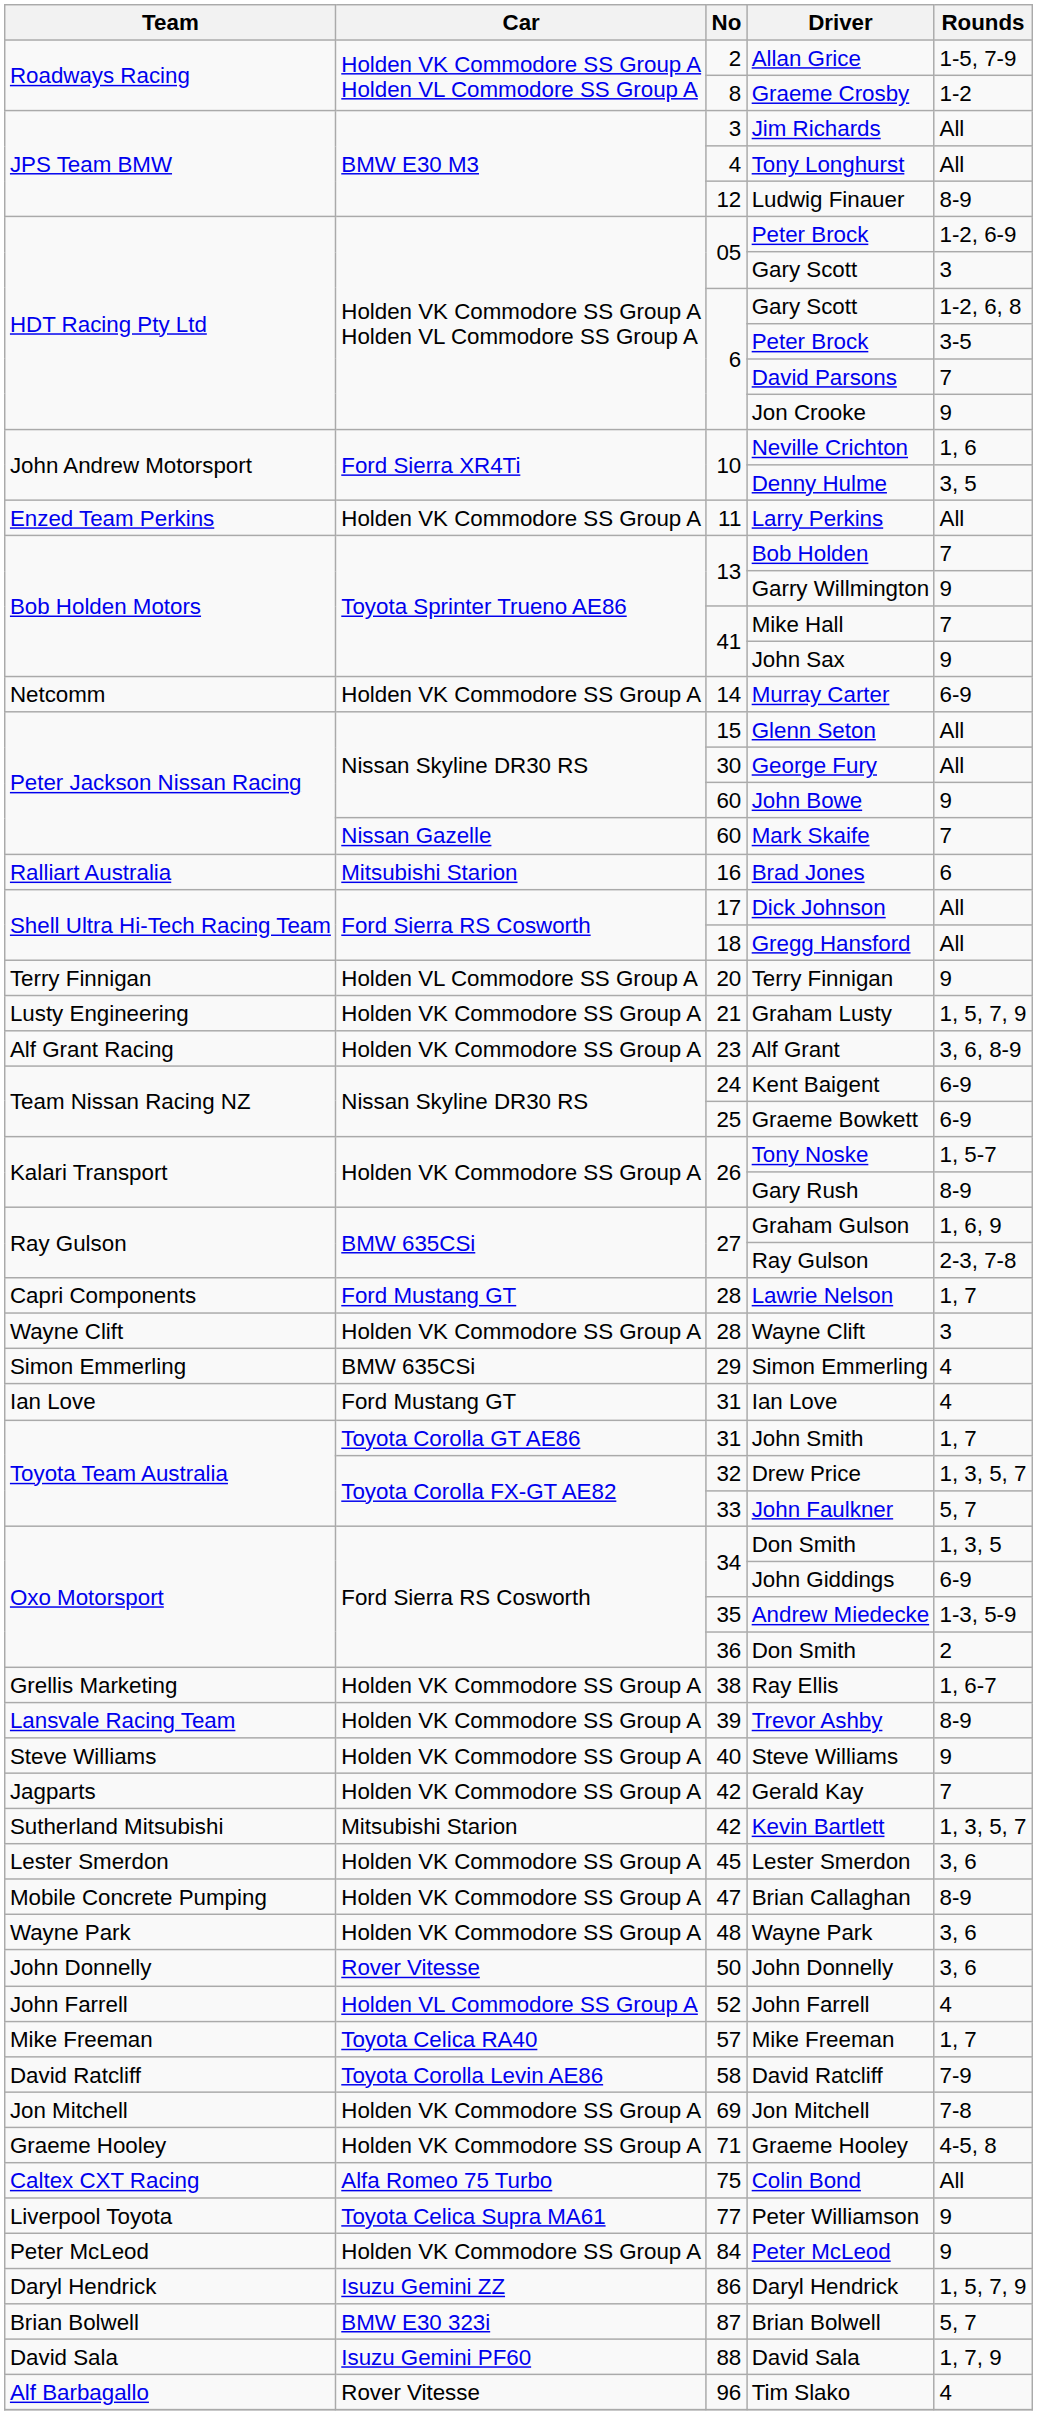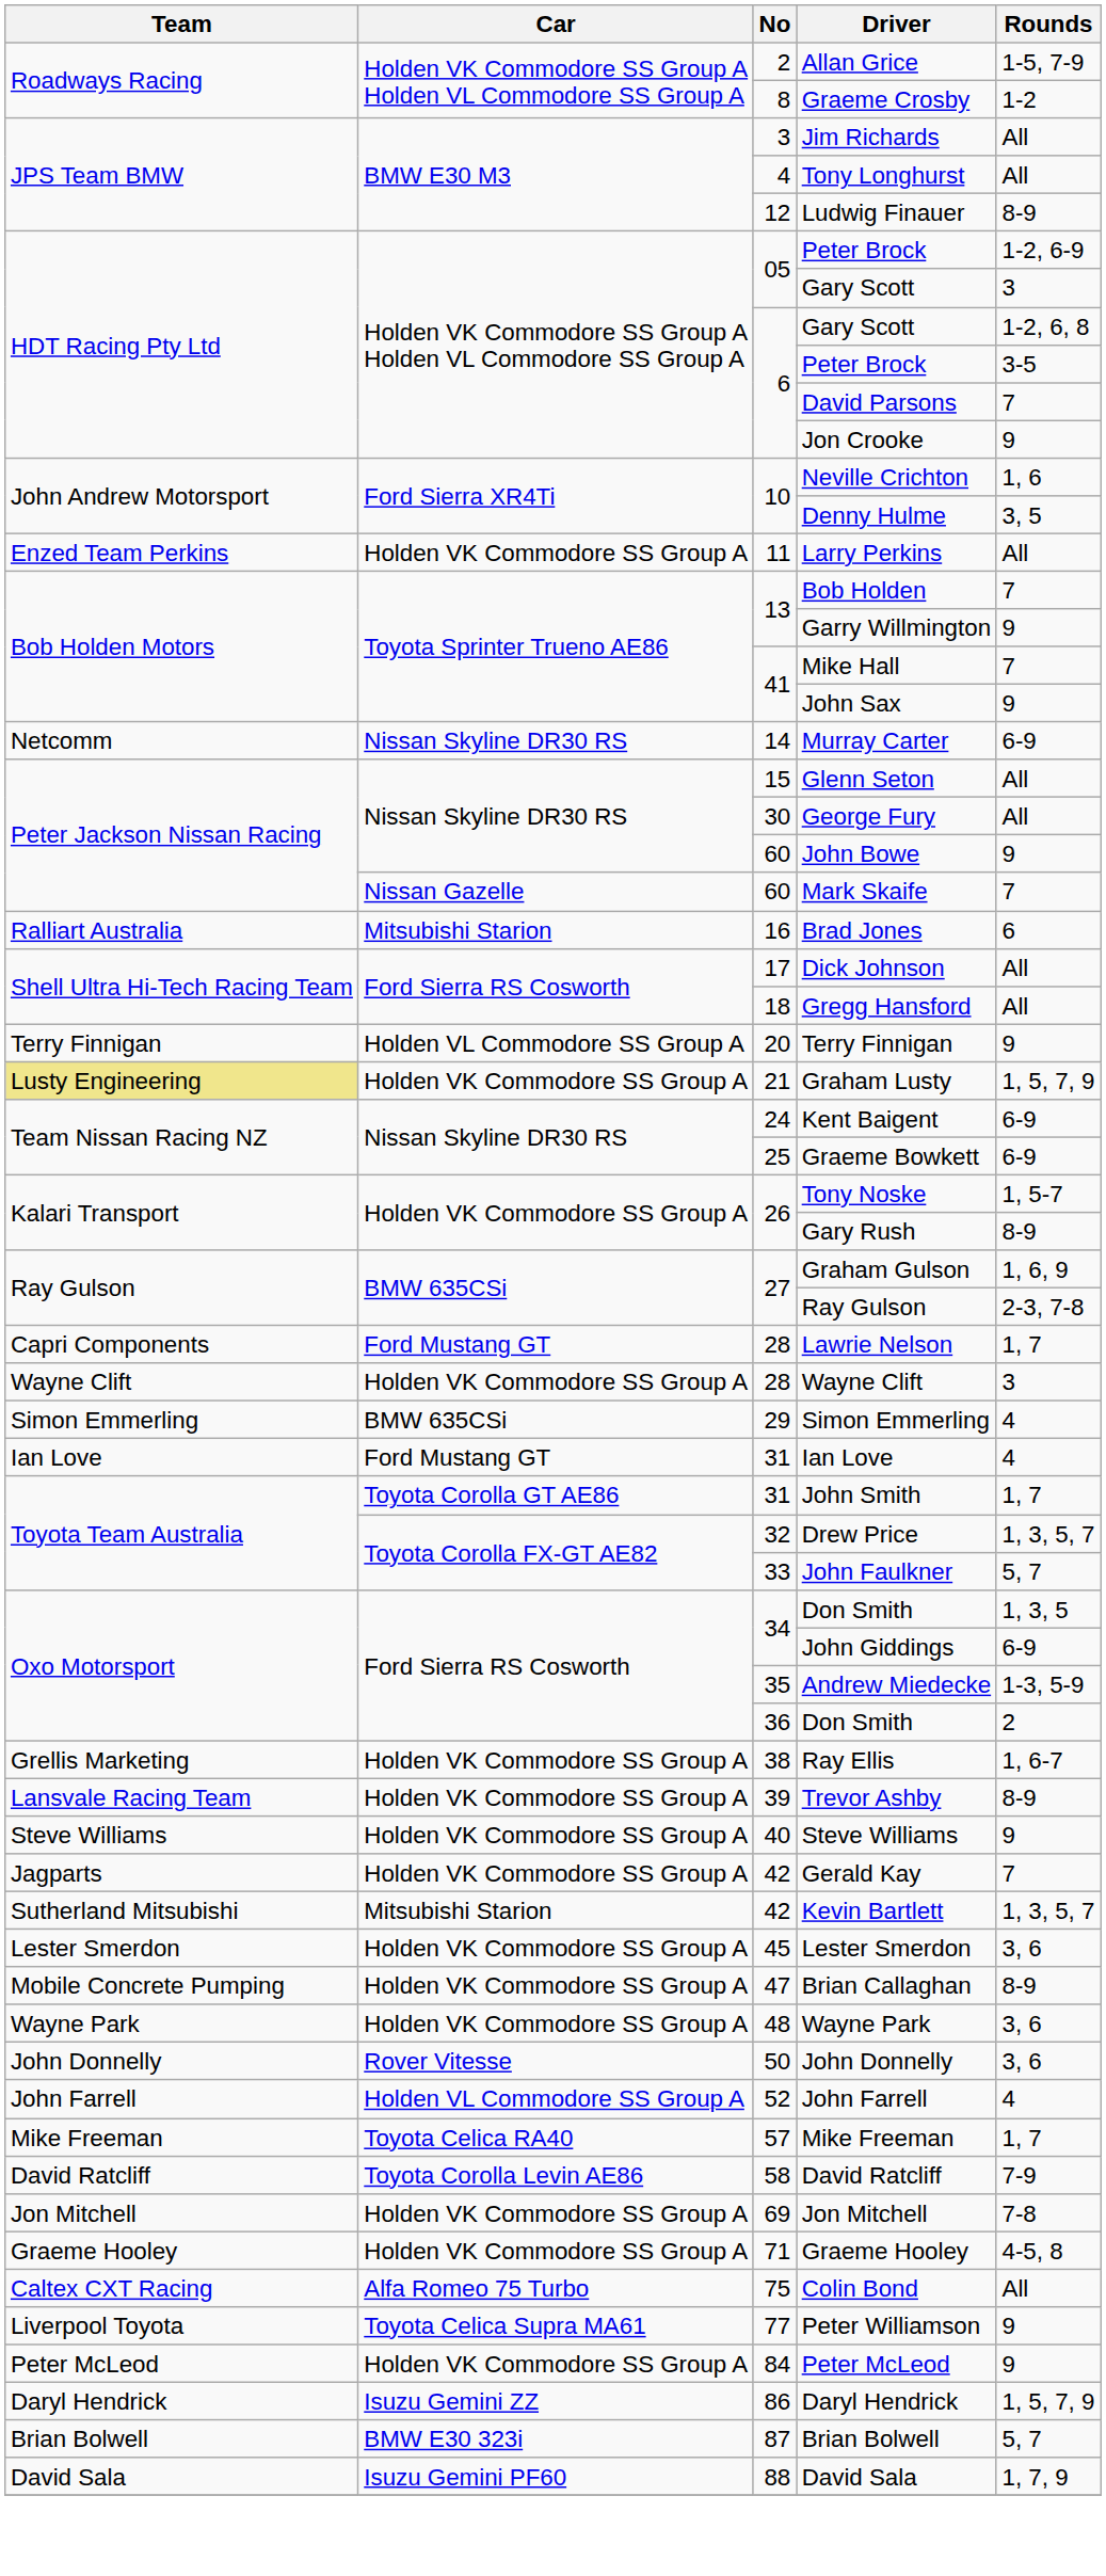Murray Carter | Car: Holden VK Commodore SS Group A -> Nissan Skyline DR30 RS
Graham Lusty | Team: no background -> khaki background
- row: Alf Grant Racing | Holden VK Commodore SS Group A | 23 | Alf Grant | 3, 6, 8-9
- row: Alf Barbagallo | Rover Vitesse | 96 | Tim Slako | 4
